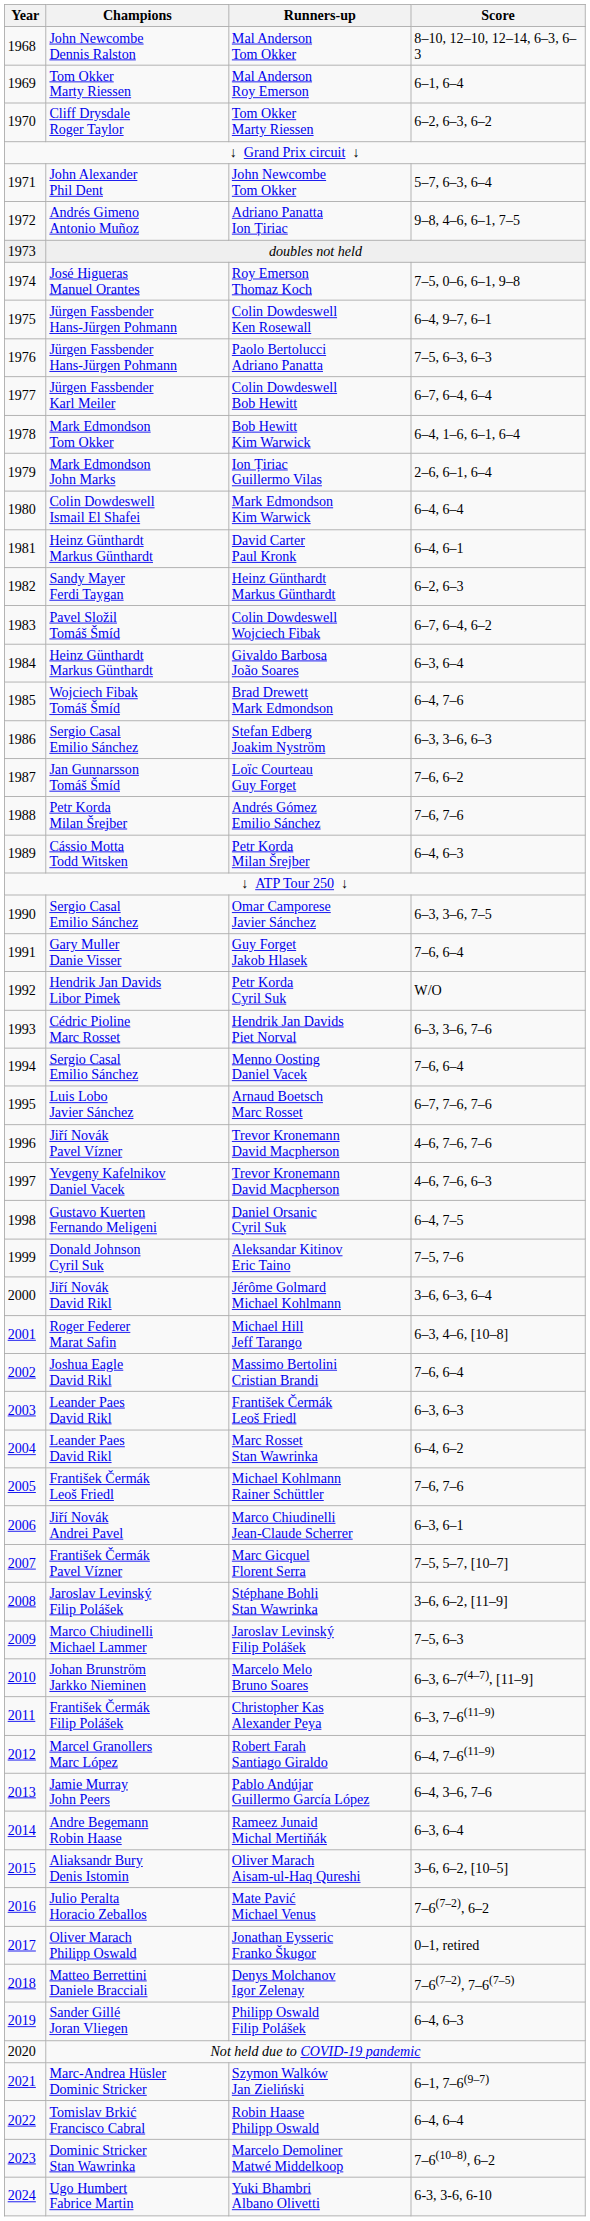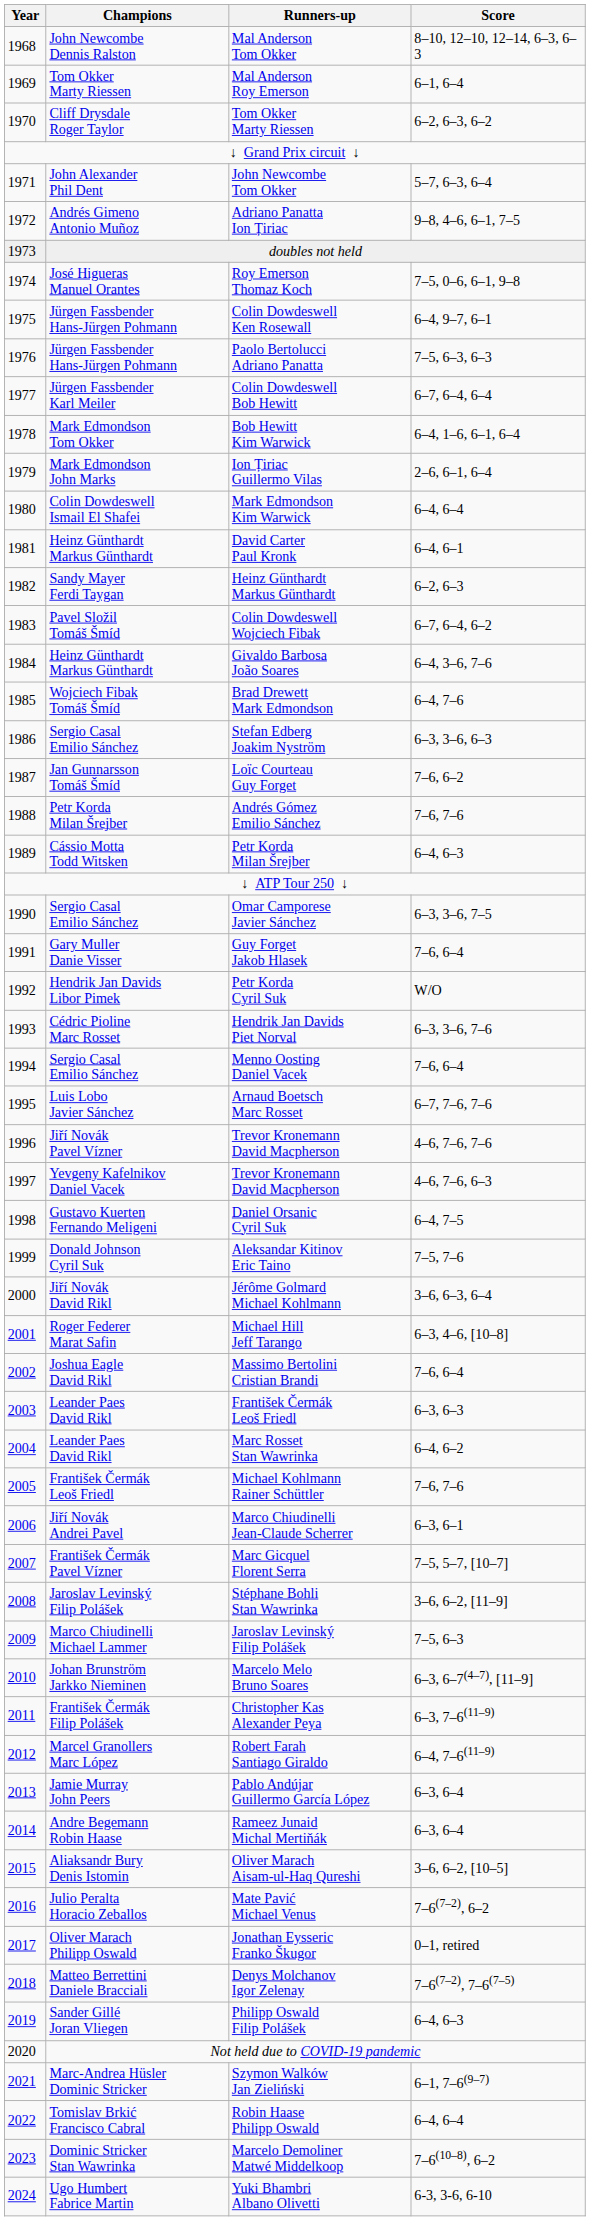Givaldo Barbosa João Soares | Score: 6–3, 6–4 -> 6–4, 3–6, 7–6
Pablo Andújar Guillermo García López | Score: 6–4, 3–6, 7–6 -> 6–3, 6–4
